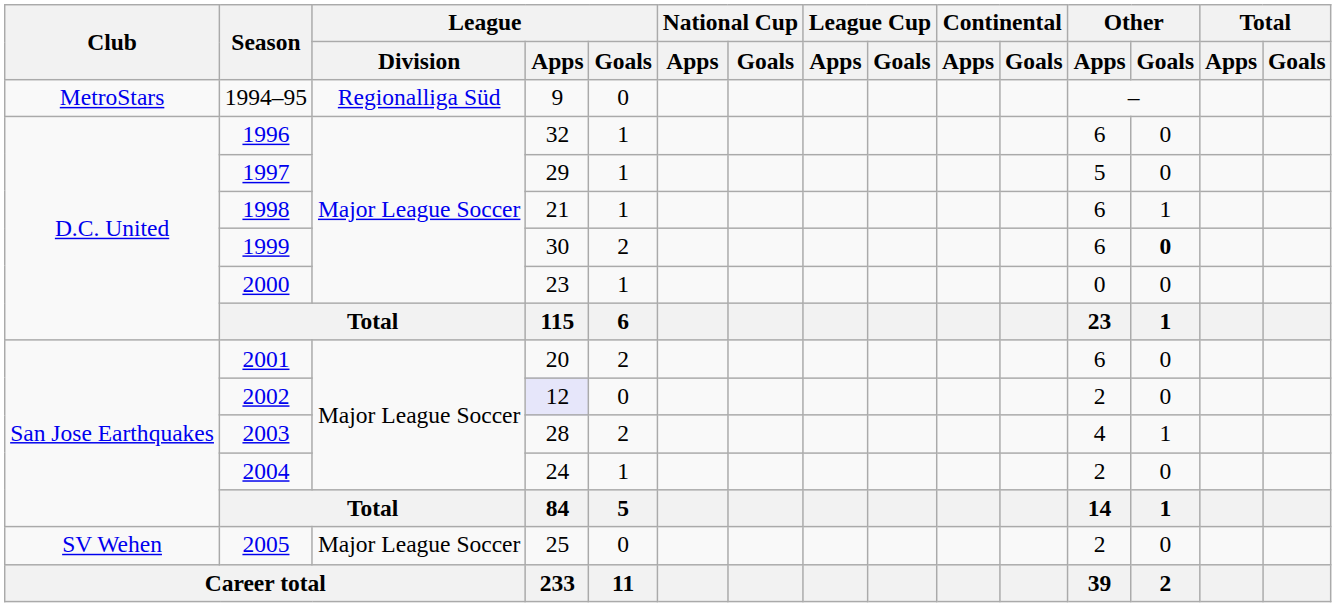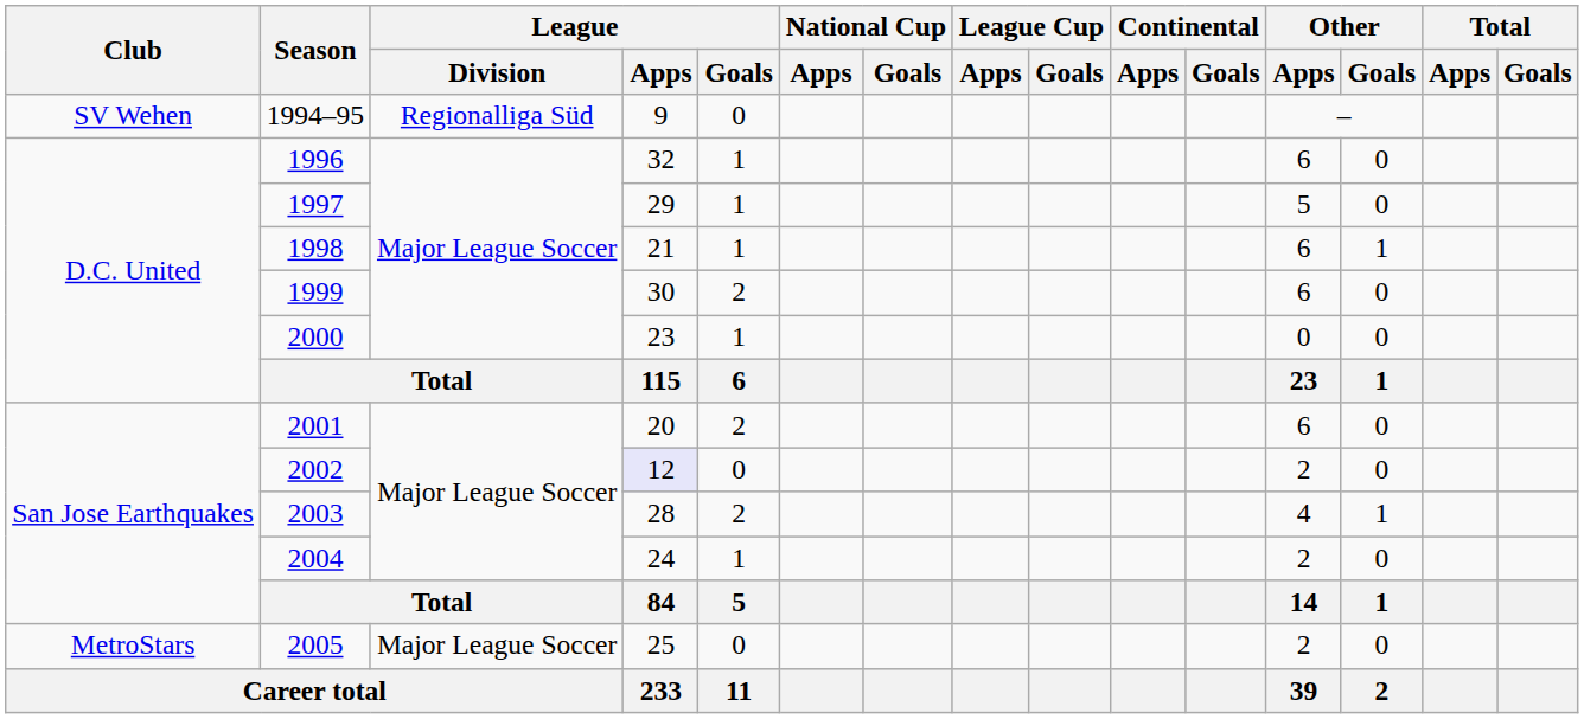1994–95 | Club: MetroStars -> SV Wehen
1999 | Other / Goals: bold -> normal
2005 | Club: SV Wehen -> MetroStars
